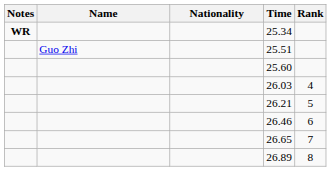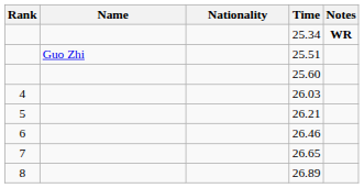columns swapped: Rank <-> Notes
